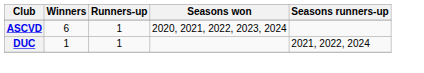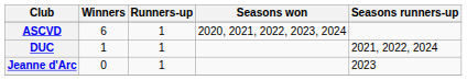+ row: Jeanne d'Arc | 0 | 1 | 2023
